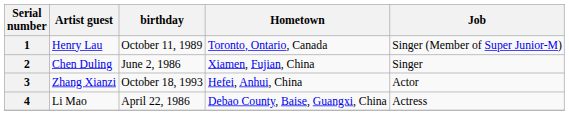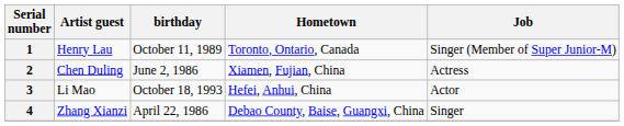2 | Job: Singer -> Actress
3 | Artist guest: Zhang Xianzi -> Li Mao
4 | Artist guest: Li Mao -> Zhang Xianzi
4 | Job: Actress -> Singer
